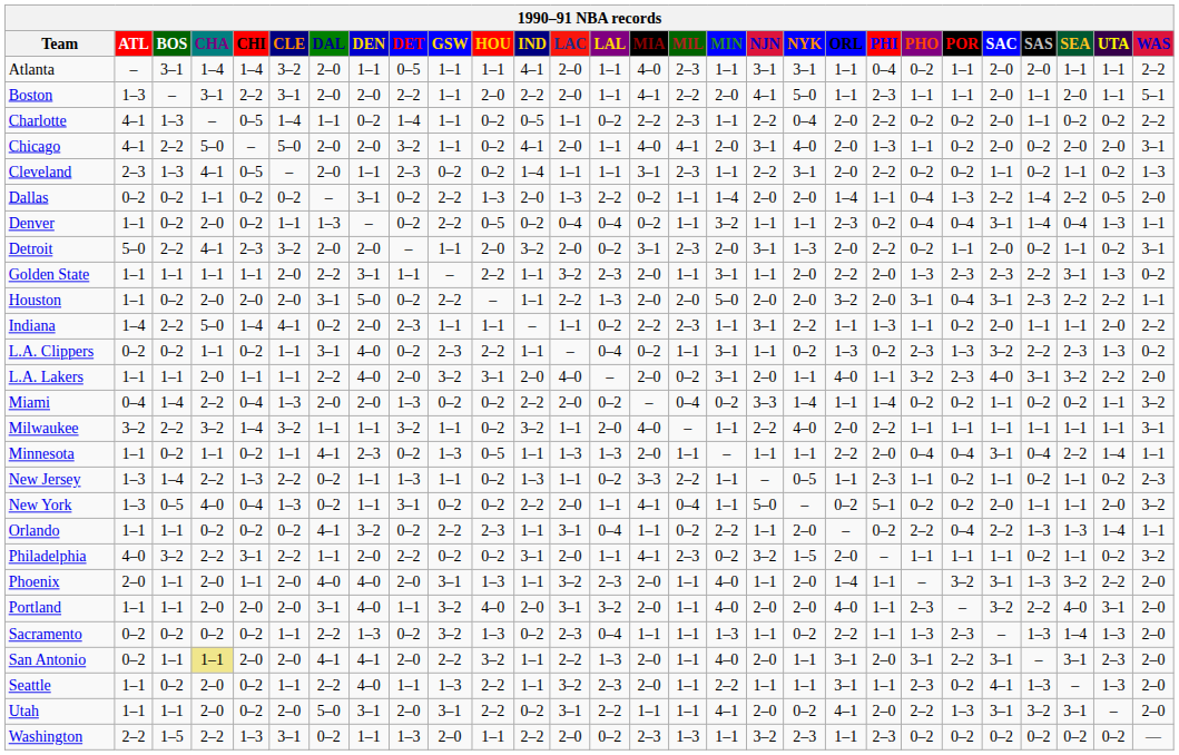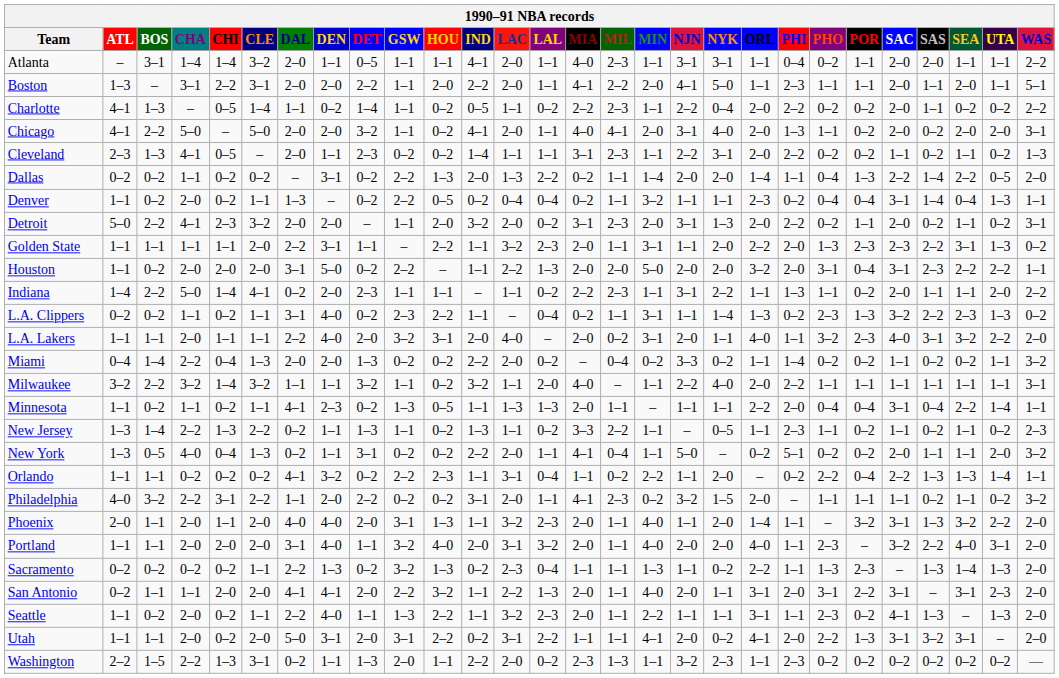L.A. Clippers | NYK: 0–2 -> 1–4
Miami | NYK: 1–4 -> 0–2
San Antonio | CHA: khaki background -> no background
